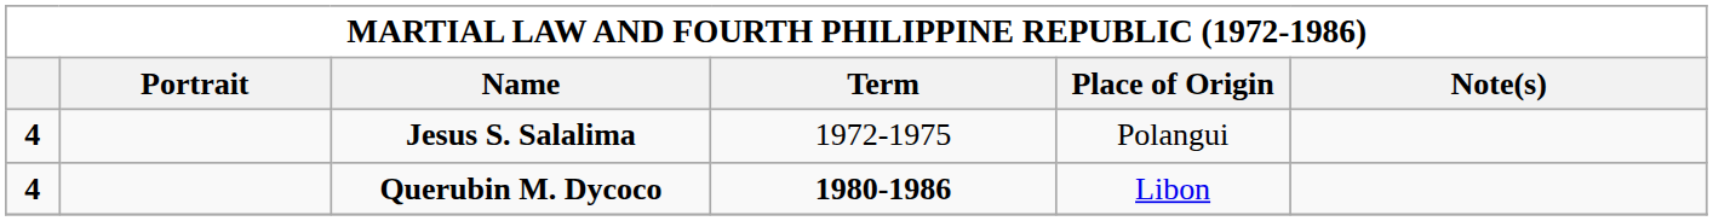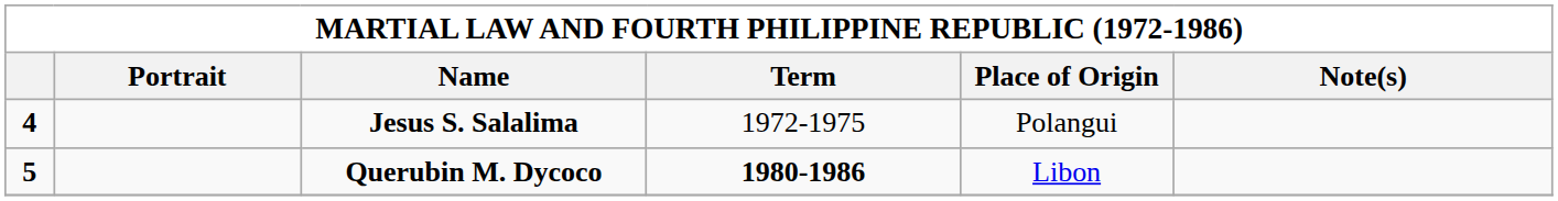Querubin M. Dycoco | column 1: 4 -> 5
